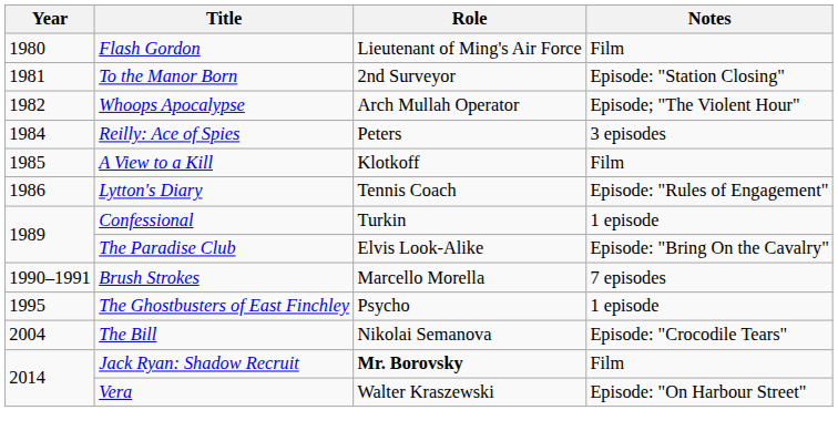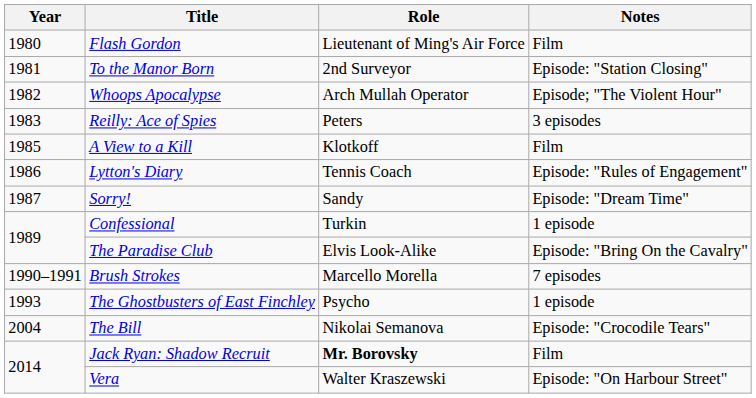Reilly: Ace of Spies | Year: 1984 -> 1983
+ row: 1987 | Sorry! | Sandy | Episode: "Dream Time"
The Ghostbusters of East Finchley | Year: 1995 -> 1993
